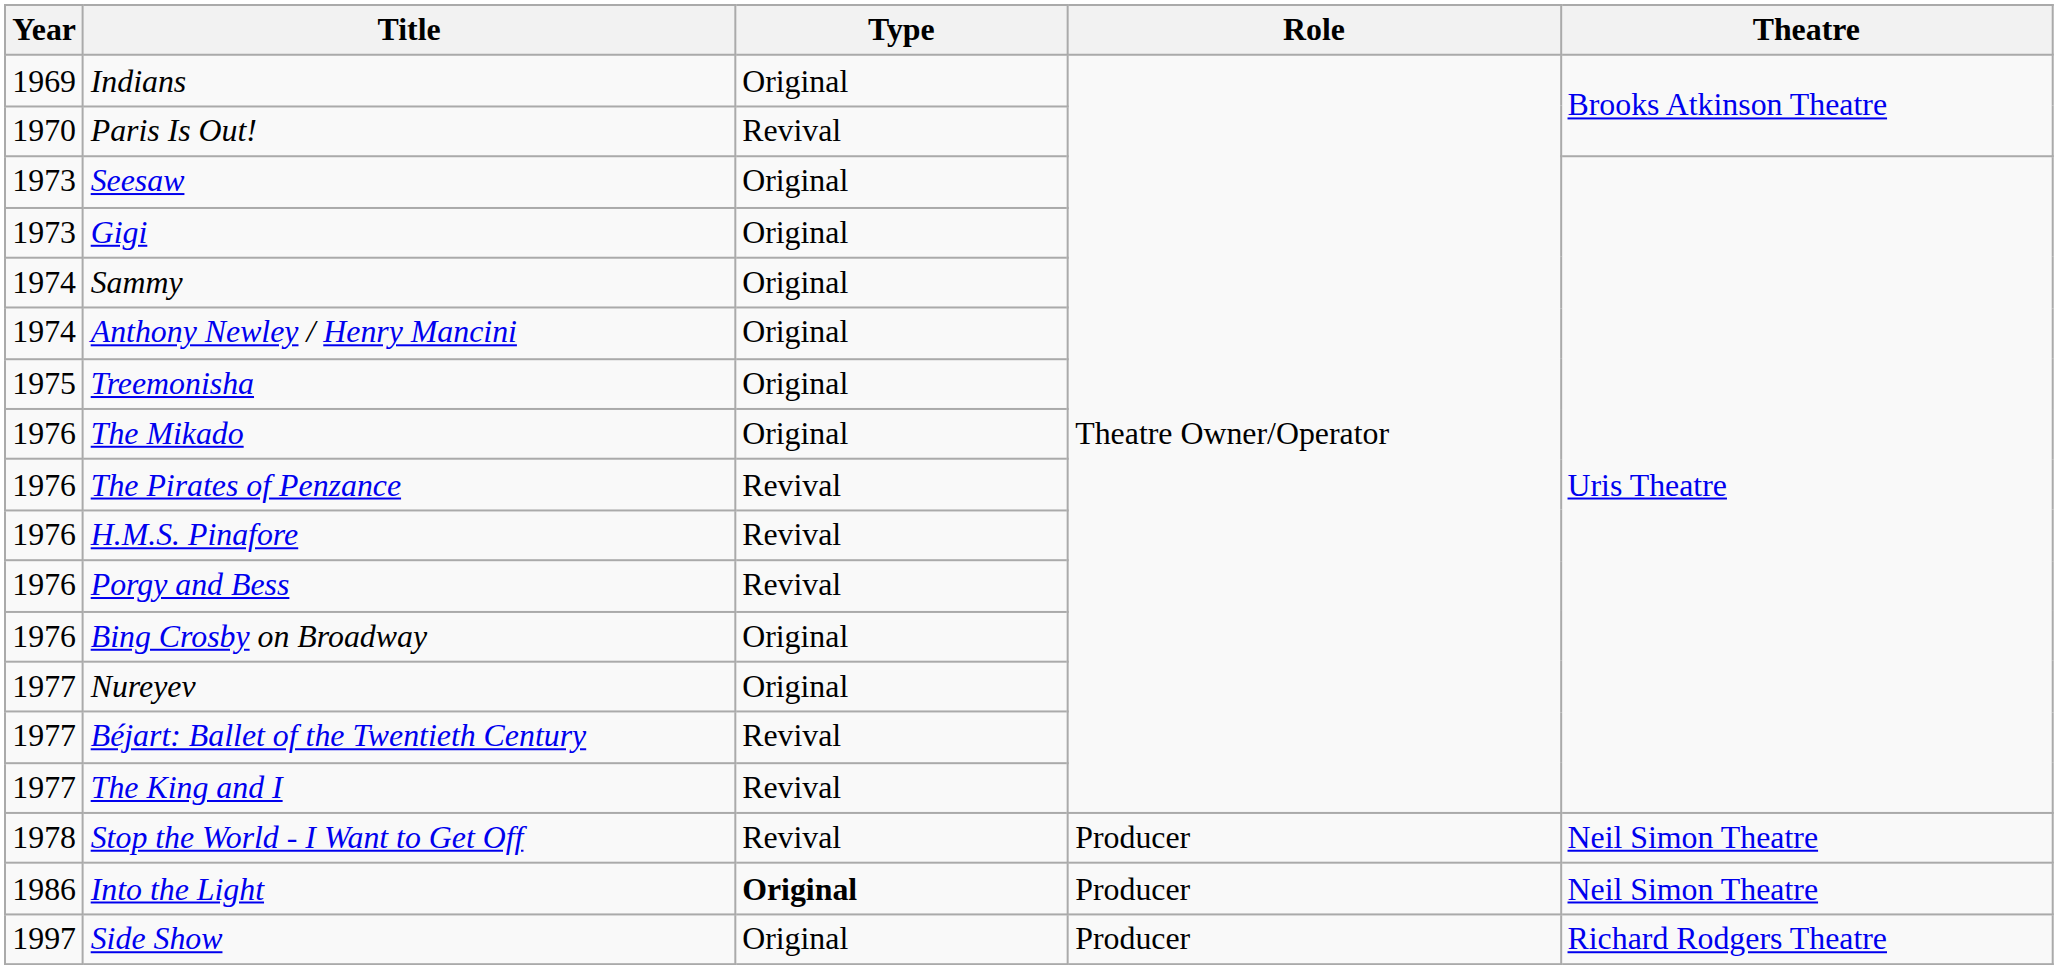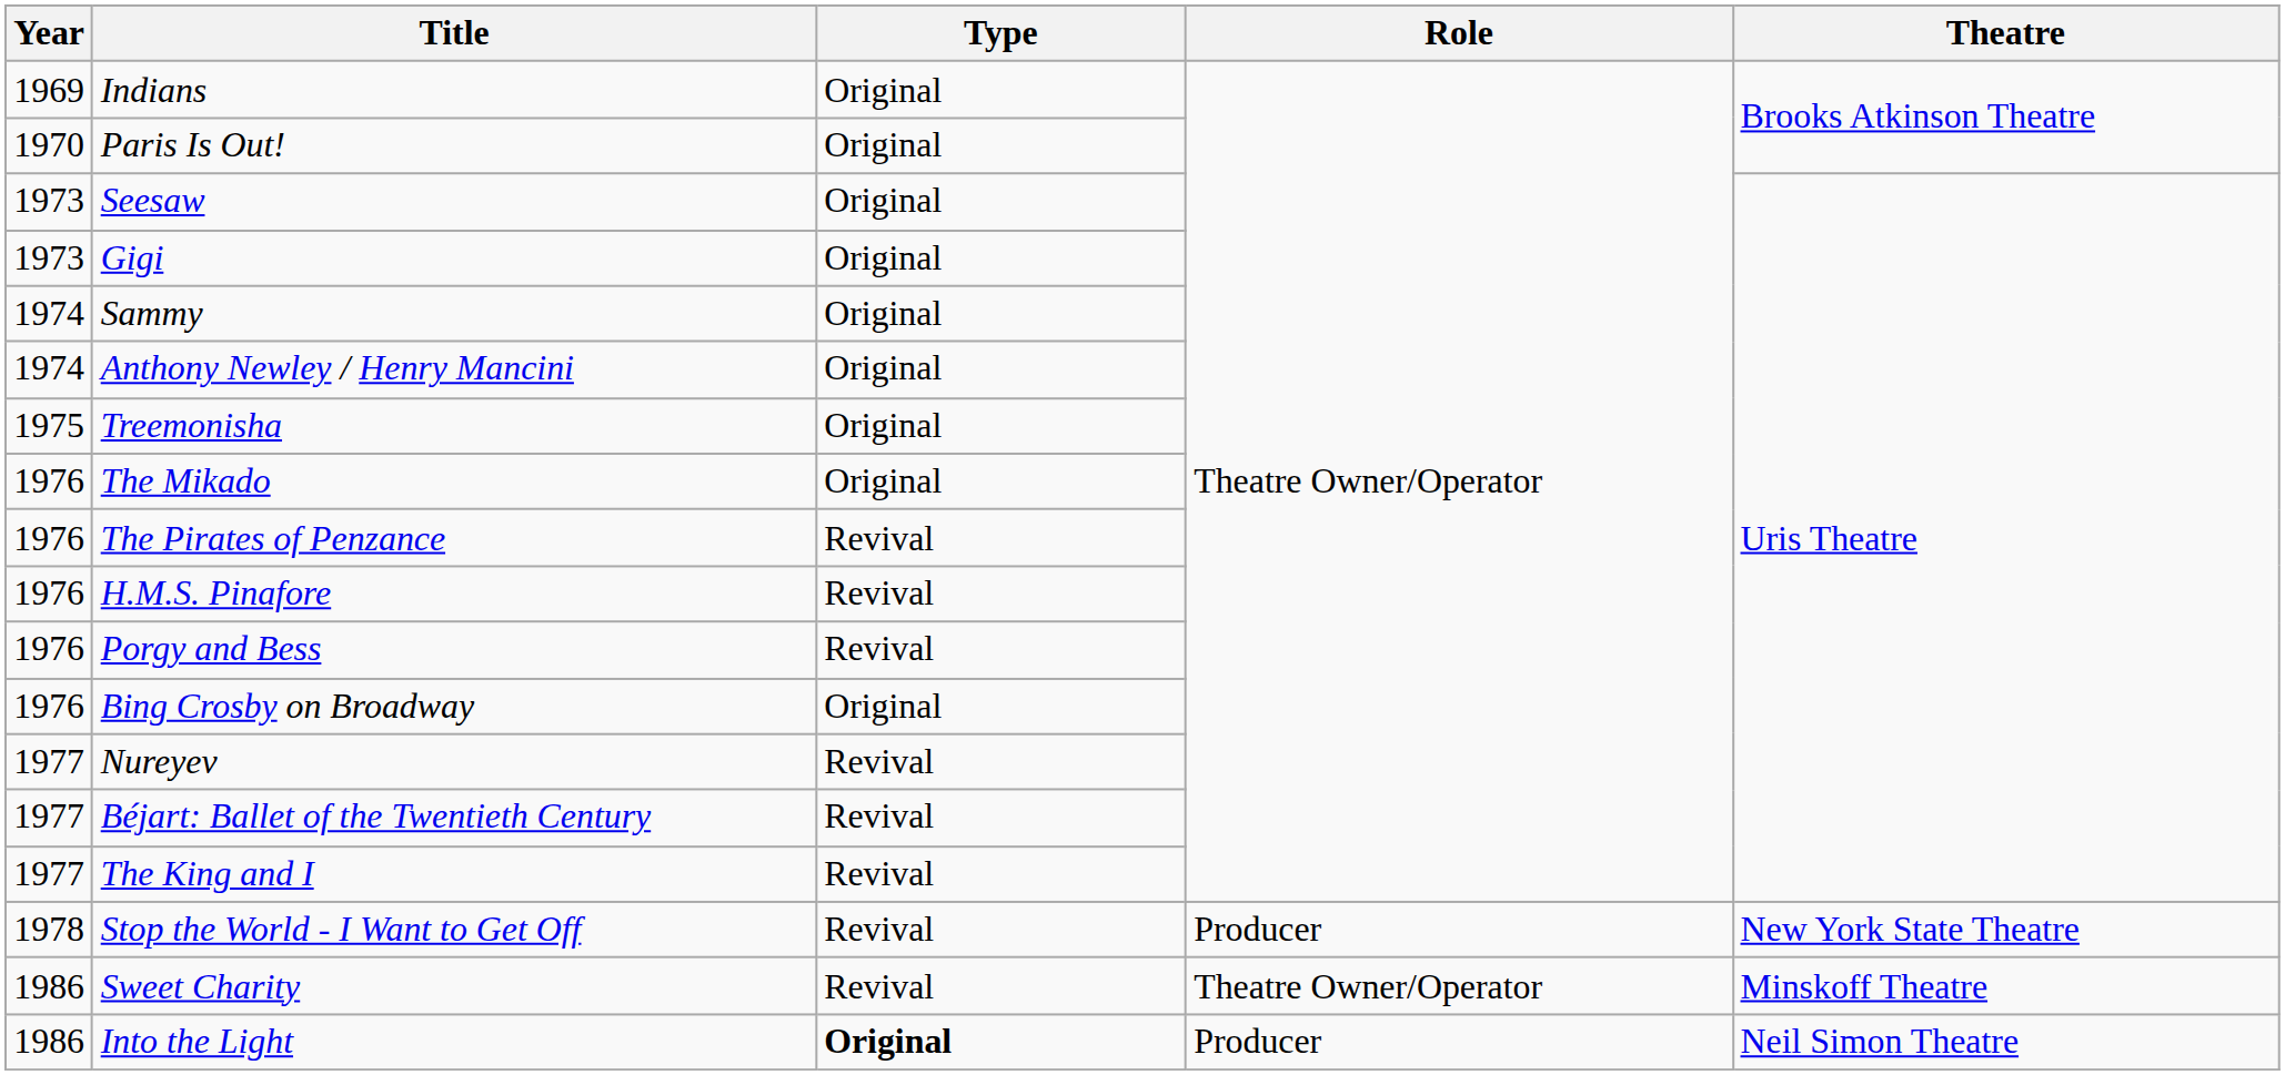Paris Is Out! | Type: Revival -> Original
Nureyev | Type: Original -> Revival
Stop the World - I Want to Get Off | Theatre: Neil Simon Theatre -> New York State Theatre
+ row: 1986 | Sweet Charity | Revival | Theatre Owner/Operator | Minskoff Theatre
- row: 1997 | Side Show | Original | Producer | Richard Rodgers Theatre
